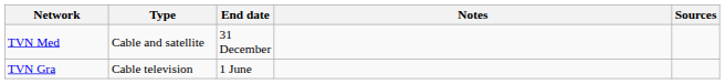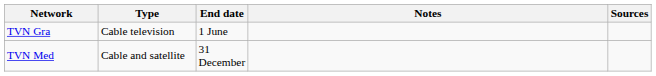rows swapped: TVN Gra <-> TVN Med
